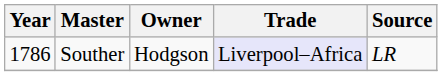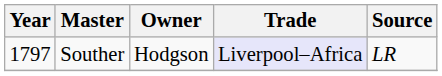Souther | Year: 1786 -> 1797
